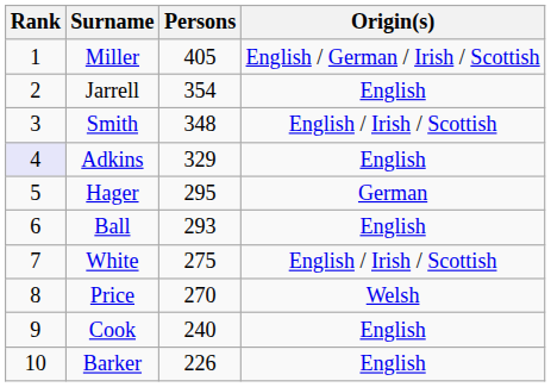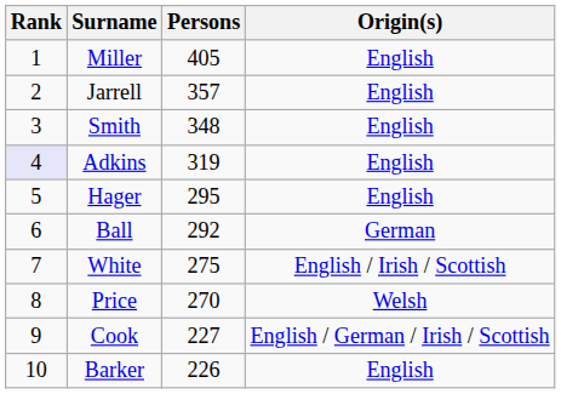Miller | Origin(s): English / German / Irish / Scottish -> English
Jarrell | Persons: 354 -> 357
Smith | Origin(s): English / Irish / Scottish -> English
Adkins | Persons: 329 -> 319
Hager | Origin(s): German -> English
Ball | Persons: 293 -> 292
Ball | Origin(s): English -> German
Cook | Persons: 240 -> 227
Cook | Origin(s): English -> English / German / Irish / Scottish
